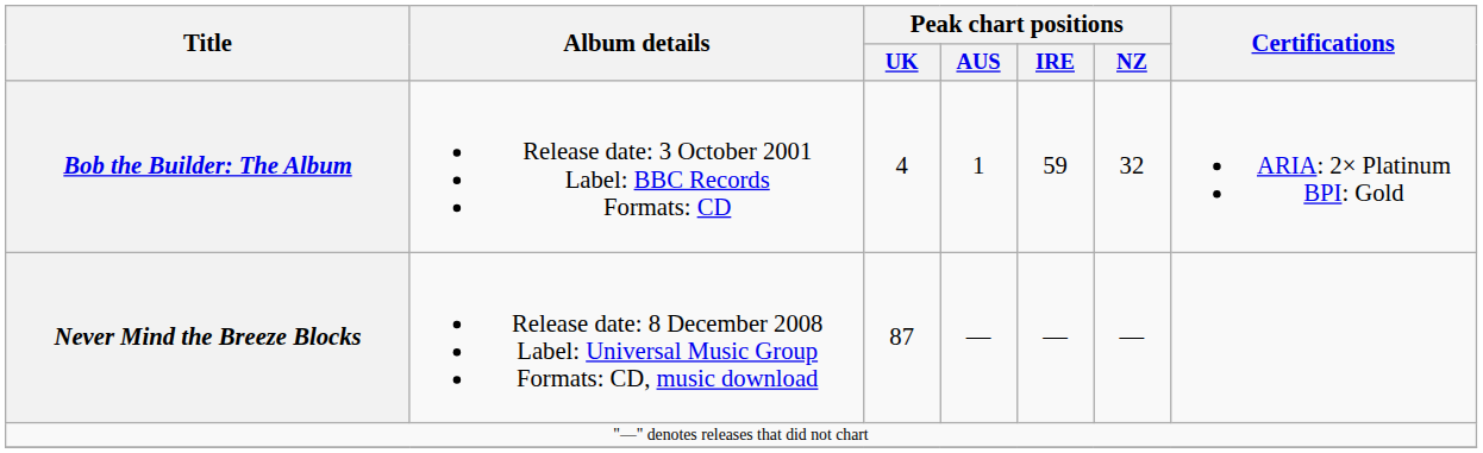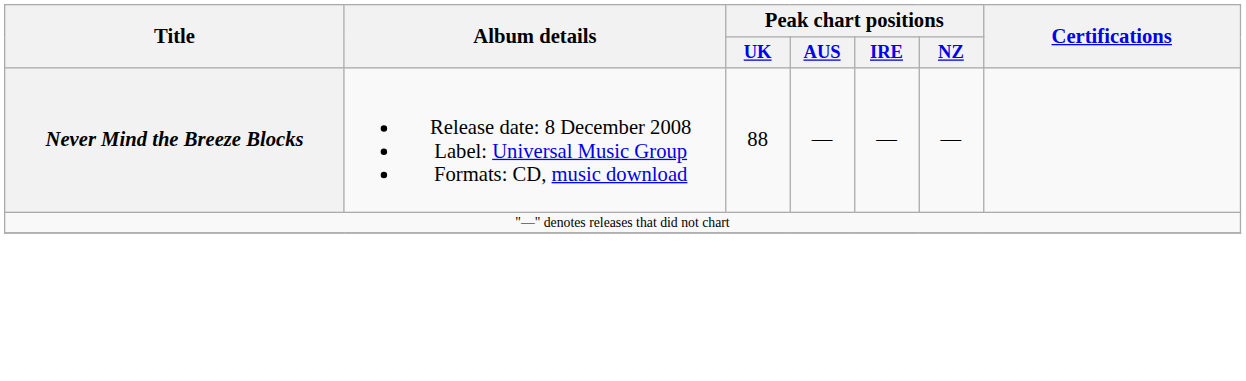- row: Bob the Builder: The Album | Release date: 3 October 2001 Label: BBC Records Formats: CD | 4 | 1 | 59 | 32 | ARIA: 2× Platinum BPI: Gold
Never Mind the Breeze Blocks | Peak chart positions / UK: 87 -> 88
